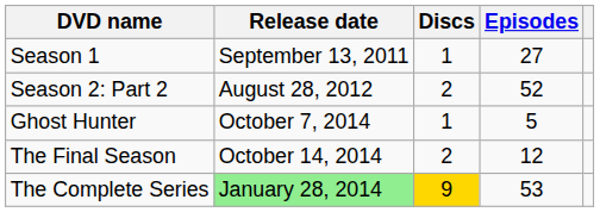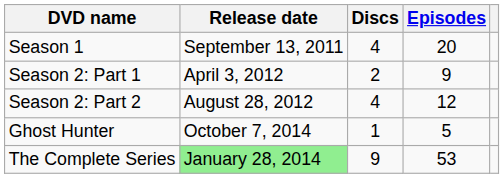Season 1 | Discs: 1 -> 4
Season 1 | Episodes: 27 -> 20
+ row: Season 2: Part 1 | April 3, 2012 | 2 | 9
Season 2: Part 2 | Discs: 2 -> 4
Season 2: Part 2 | Episodes: 52 -> 12
- row: The Final Season | October 14, 2014 | 2 | 12
The Complete Series | Discs: gold background -> no background
